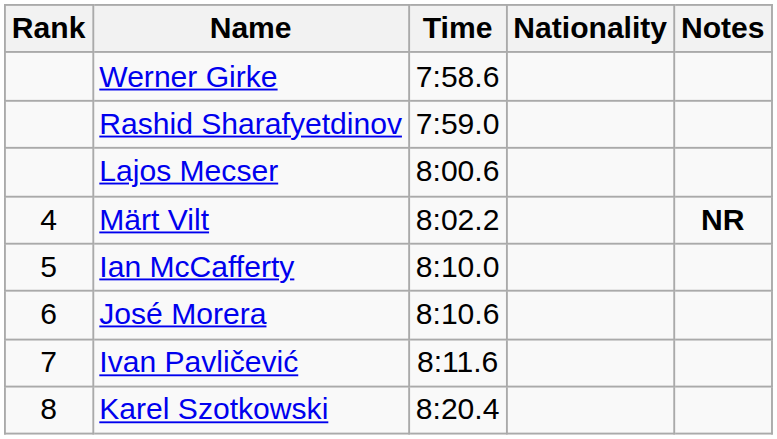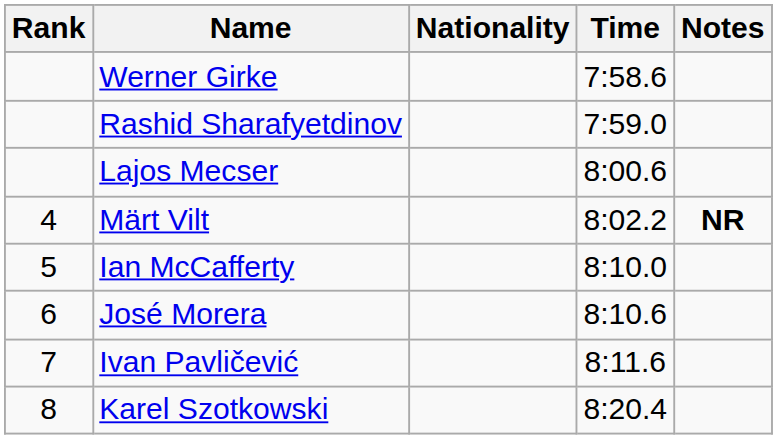columns swapped: Nationality <-> Time
